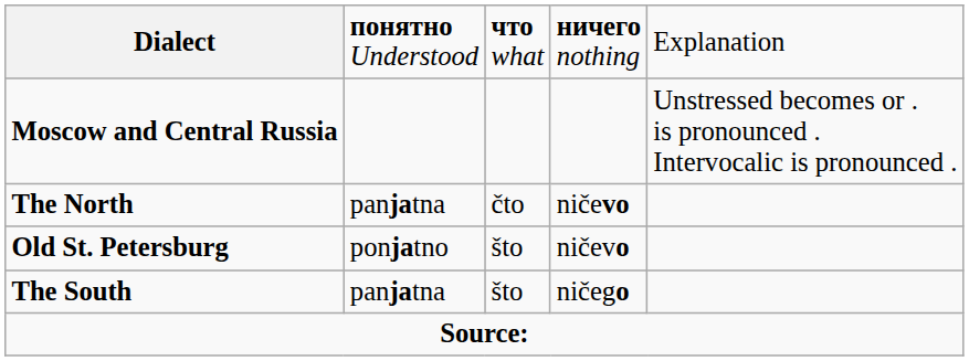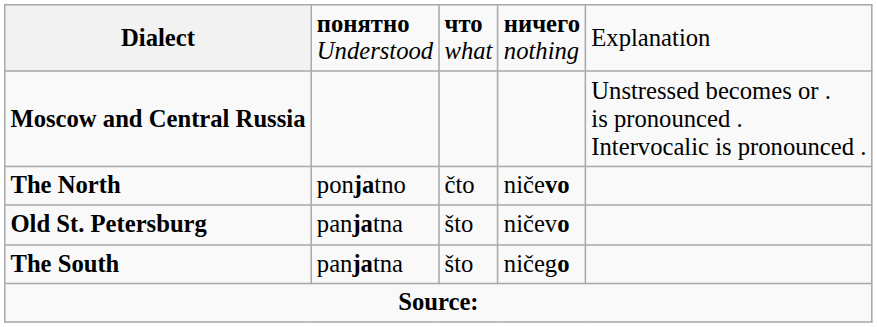The North | column 2: panjatna -> ponjatno
Old St. Petersburg | column 2: ponjatno -> panjatna
